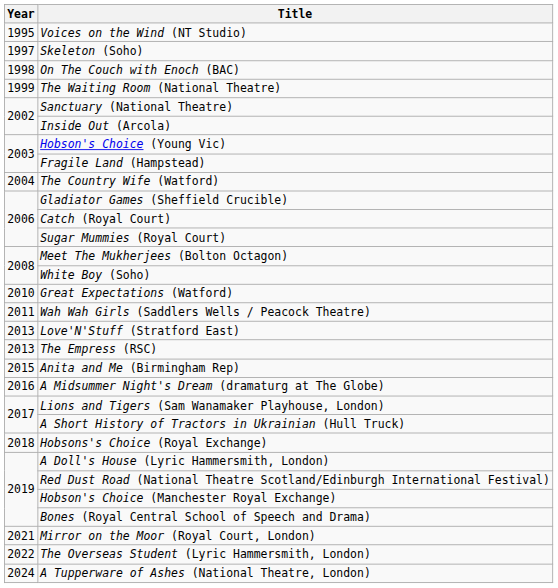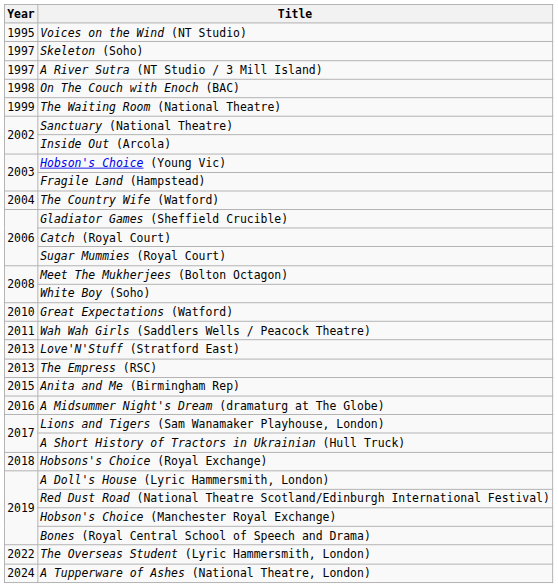+ row: 1997 | A River Sutra (NT Studio / 3 Mill Island)
- row: 2021 | Mirror on the Moor (Royal Court, London)
